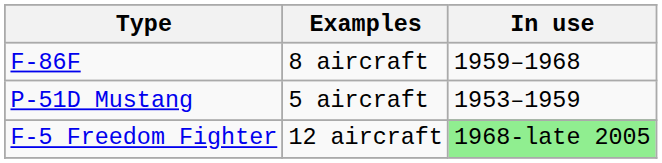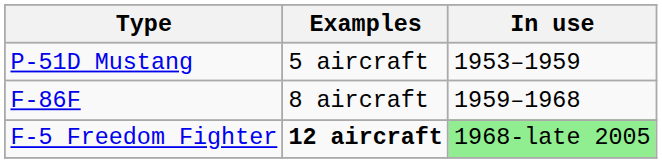rows swapped: P-51D Mustang <-> F-86F
F-5 Freedom Fighter | Examples: normal -> bold
